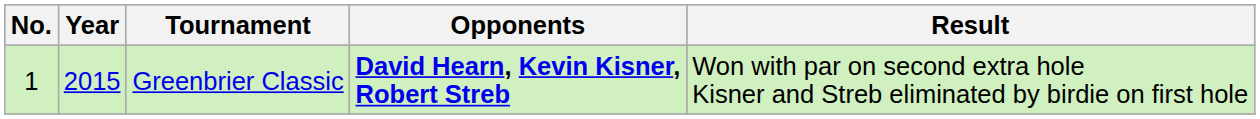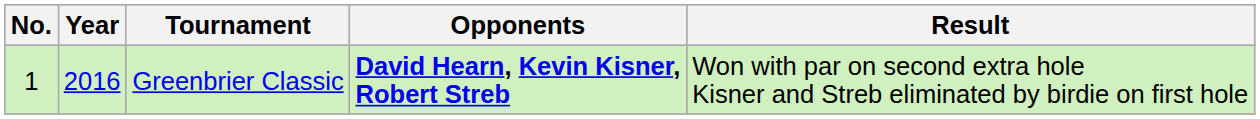Greenbrier Classic | Year: 2015 -> 2016
